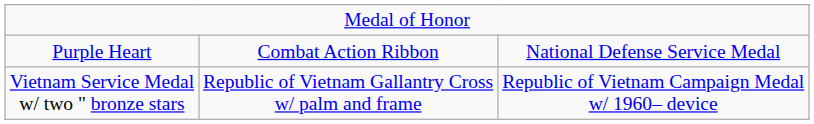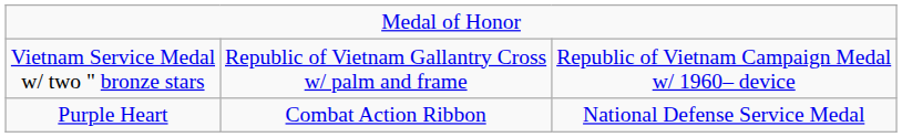rows swapped: Purple Heart <-> Vietnam Service Medal w/ two " bronze stars
